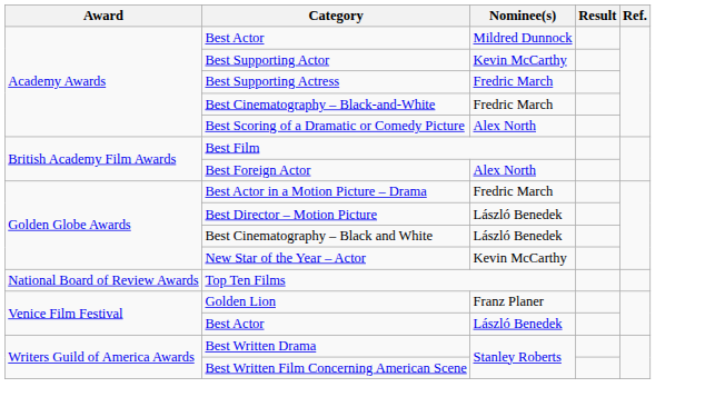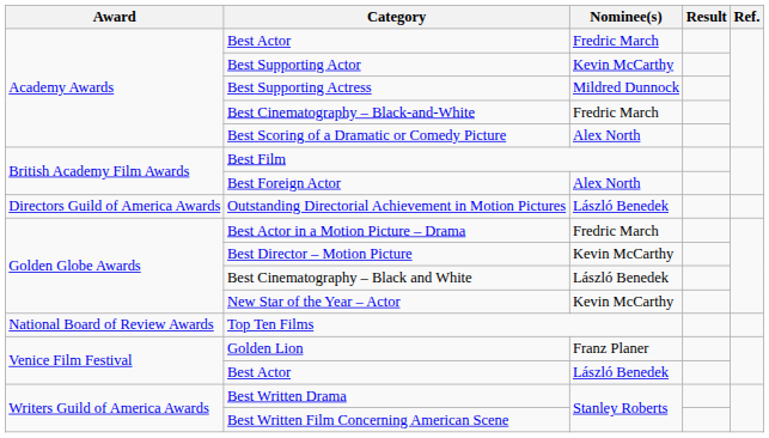Academy Awards / Best Actor | Nominee(s): Mildred Dunnock -> Fredric March
Best Supporting Actress | Nominee(s): Fredric March -> Mildred Dunnock
+ row: Directors Guild of America Awards | Outstanding Directorial Achievement in Motion Pictures | László Benedek
Best Director – Motion Picture | Nominee(s): László Benedek -> Kevin McCarthy
